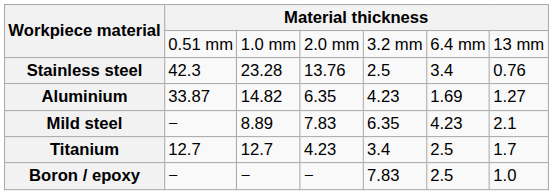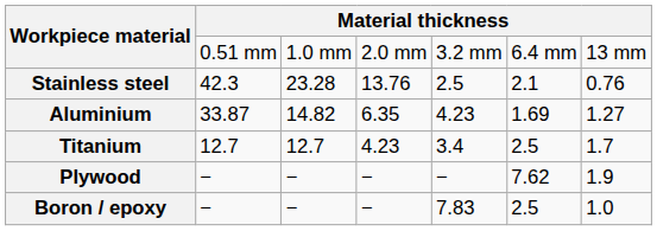Stainless steel | column 6: 3.4 -> 2.1
- row: Mild steel | − | 8.89 | 7.83 | 6.35 | 4.23 | 2.1
+ row: Plywood | − | − | − | − | 7.62 | 1.9
